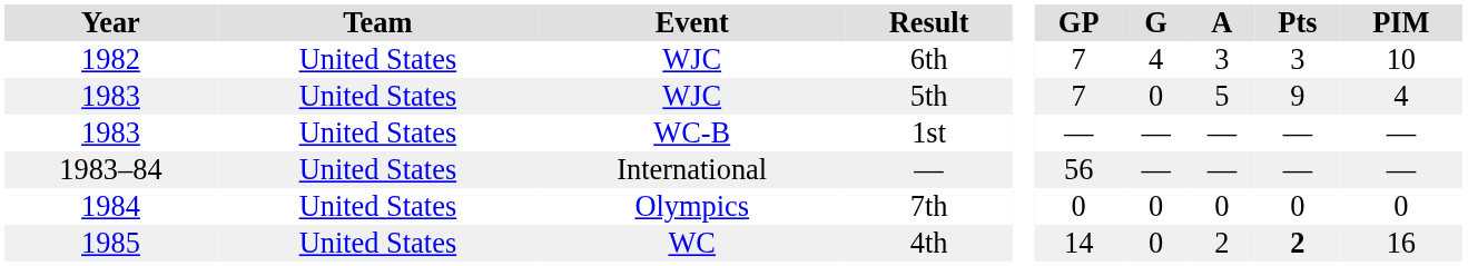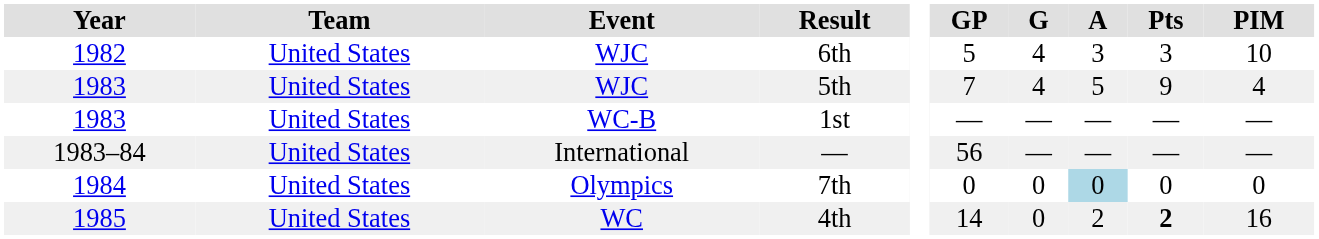6th | GP: 7 -> 5
5th | G: 0 -> 4
7th | A: no background -> lightblue background
